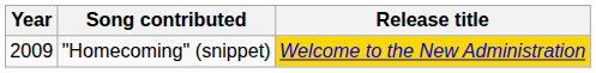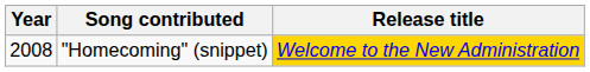"Homecoming" (snippet) | Year: 2009 -> 2008
